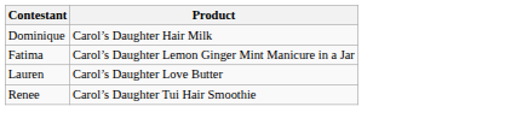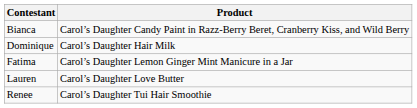+ row: Bianca | Carol’s Daughter Candy Paint in Razz-Berry Beret, Cranberry Kiss, and Wild Berry
